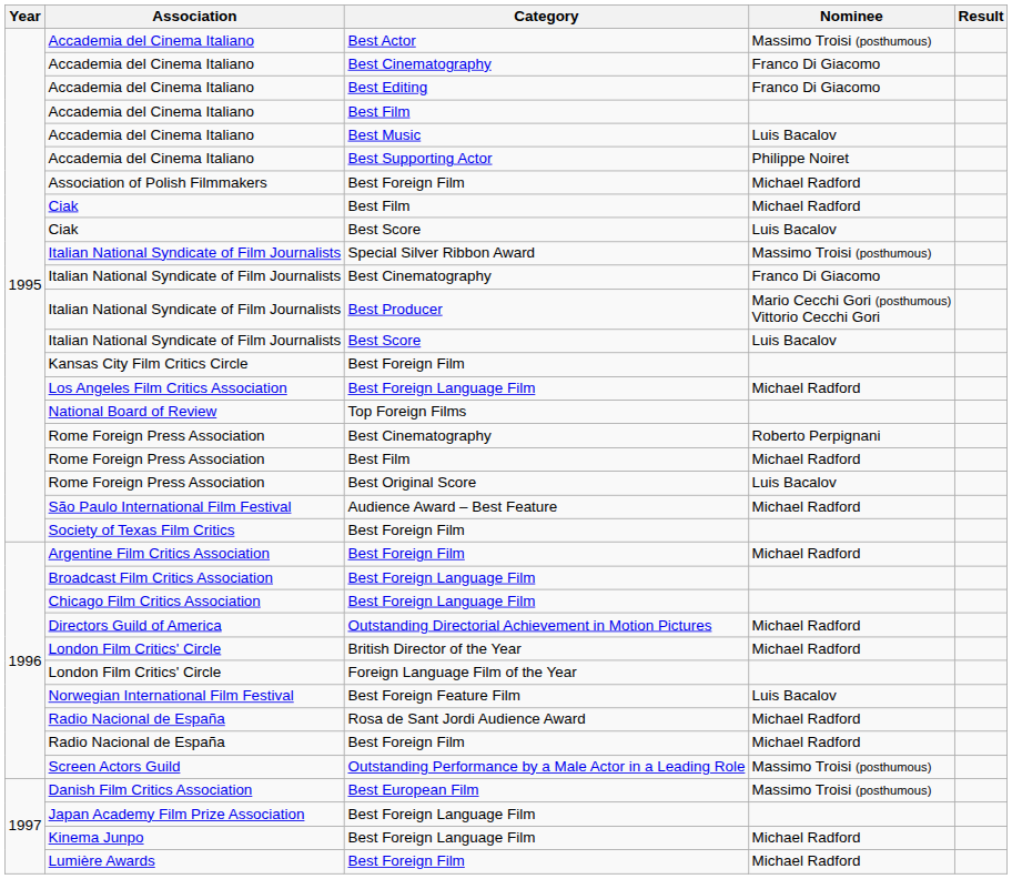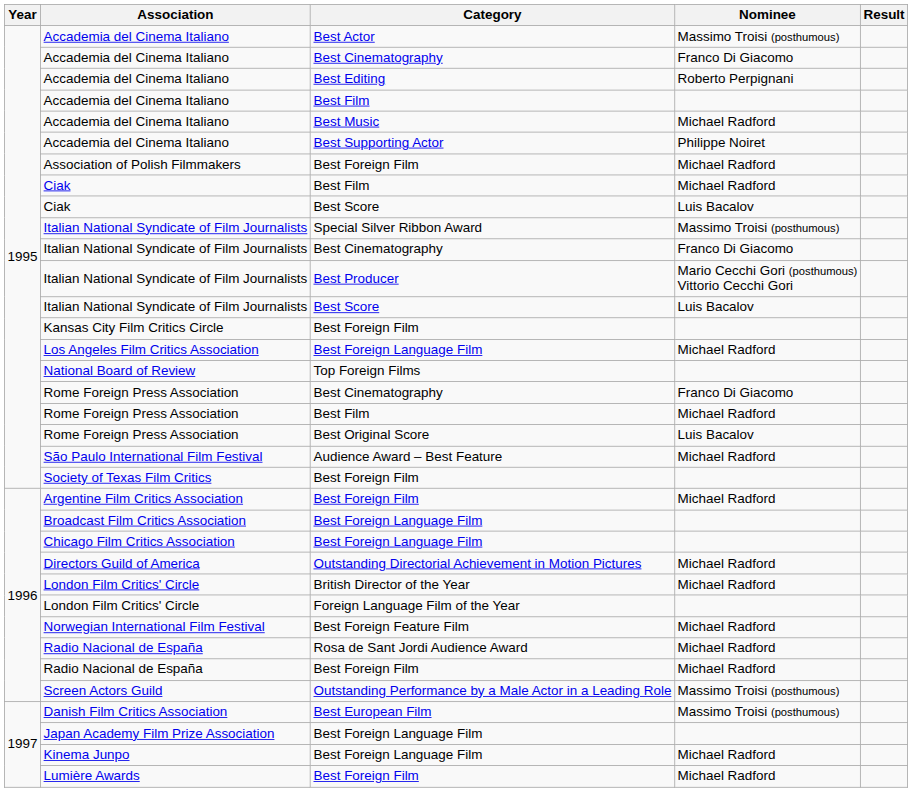Accademia del Cinema Italiano / Best Editing | Nominee: Franco Di Giacomo -> Roberto Perpignani
Accademia del Cinema Italiano / Best Music | Nominee: Luis Bacalov -> Michael Radford
Rome Foreign Press Association / Best Cinematography | Nominee: Roberto Perpignani -> Franco Di Giacomo
Norwegian International Film Festival | Nominee: Luis Bacalov -> Michael Radford
